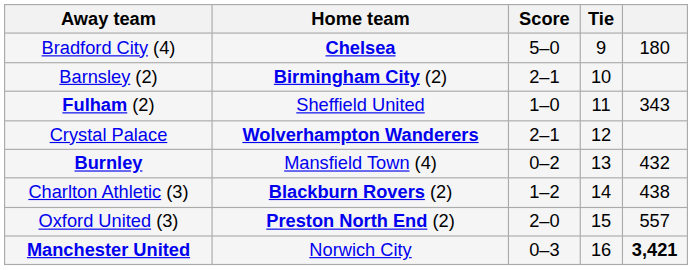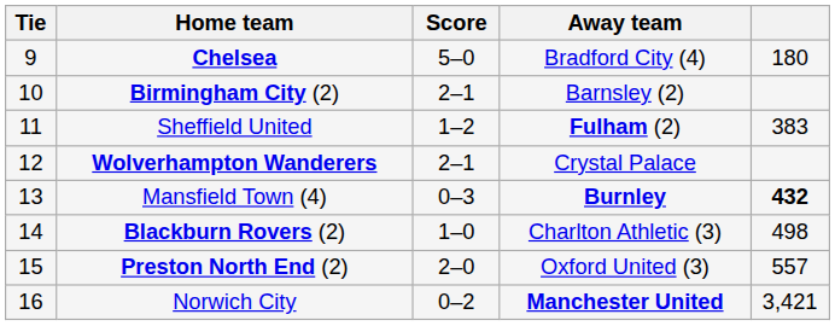columns swapped: Tie <-> Away team
Sheffield United | Score: 1–0 -> 1–2
Sheffield United | column 5: 343 -> 383
Mansfield Town (4) | Score: 0–2 -> 0–3
Mansfield Town (4) | column 5: normal -> bold
Blackburn Rovers (2) | Score: 1–2 -> 1–0
Blackburn Rovers (2) | column 5: 438 -> 498
Norwich City | Score: 0–3 -> 0–2
Norwich City | column 5: bold -> normal
